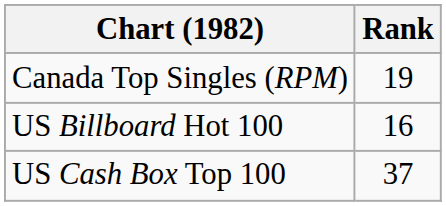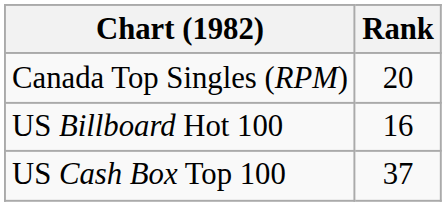Canada Top Singles (RPM) | Rank: 19 -> 20
